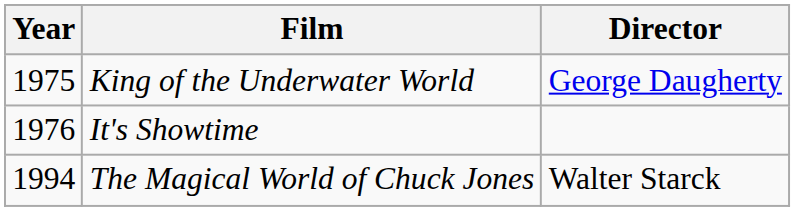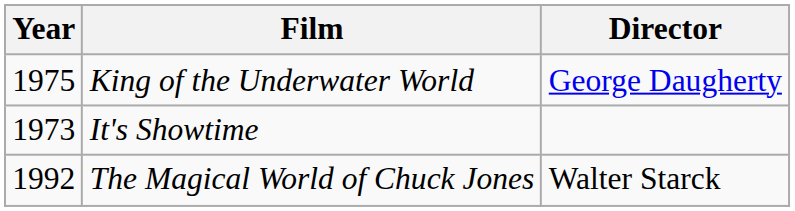It's Showtime | Year: 1976 -> 1973
The Magical World of Chuck Jones | Year: 1994 -> 1992
